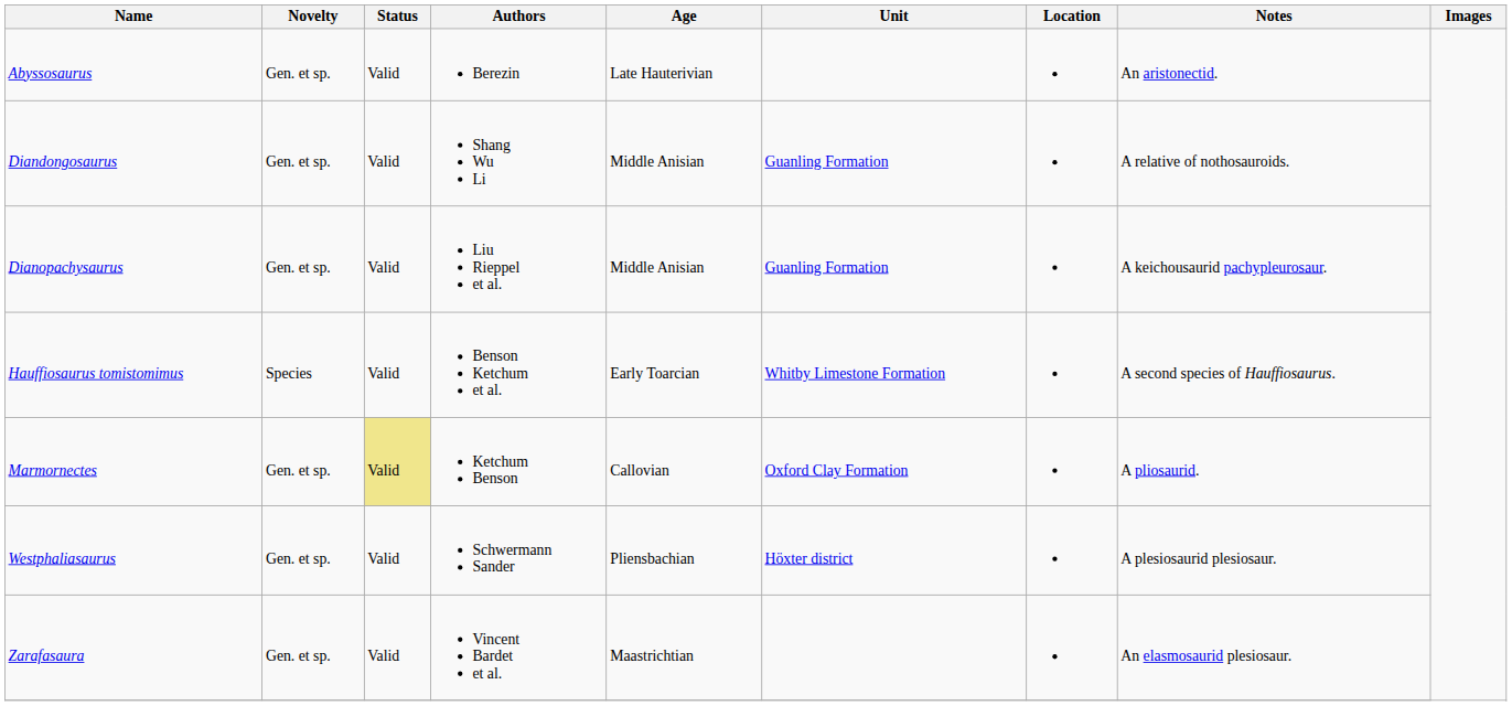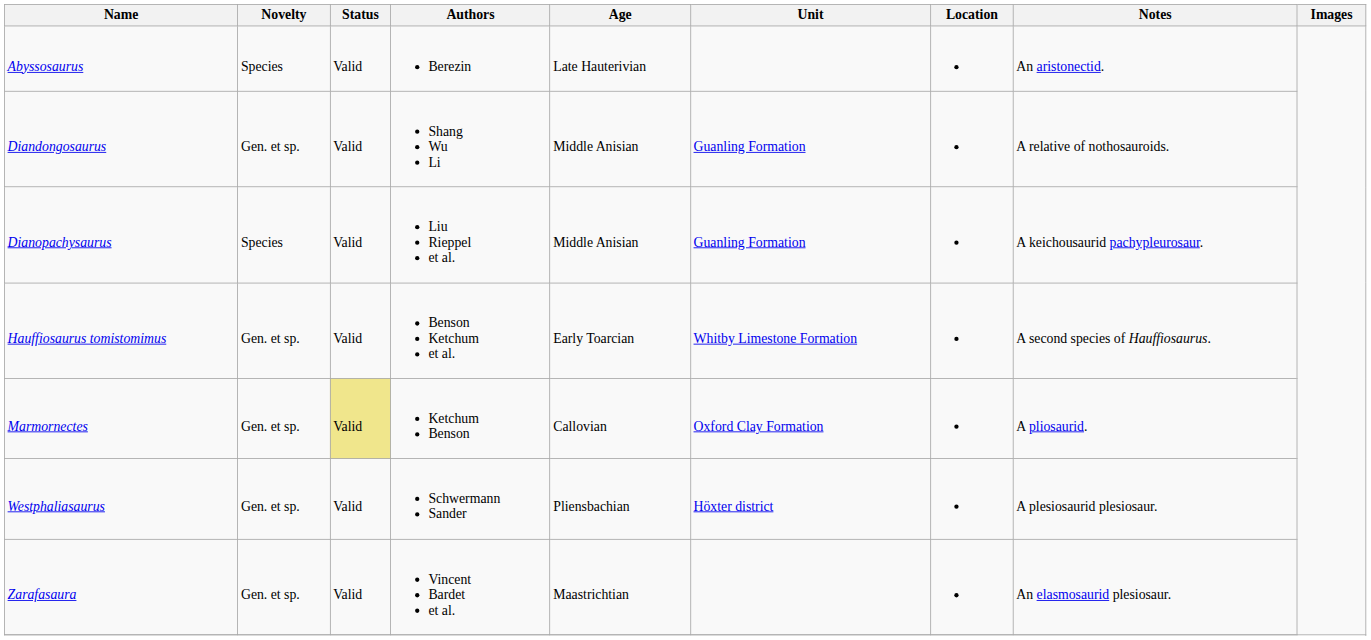Abyssosaurus | Novelty: Gen. et sp. -> Species
Dianopachysaurus | Novelty: Gen. et sp. -> Species
Hauffiosaurus tomistomimus | Novelty: Species -> Gen. et sp.
